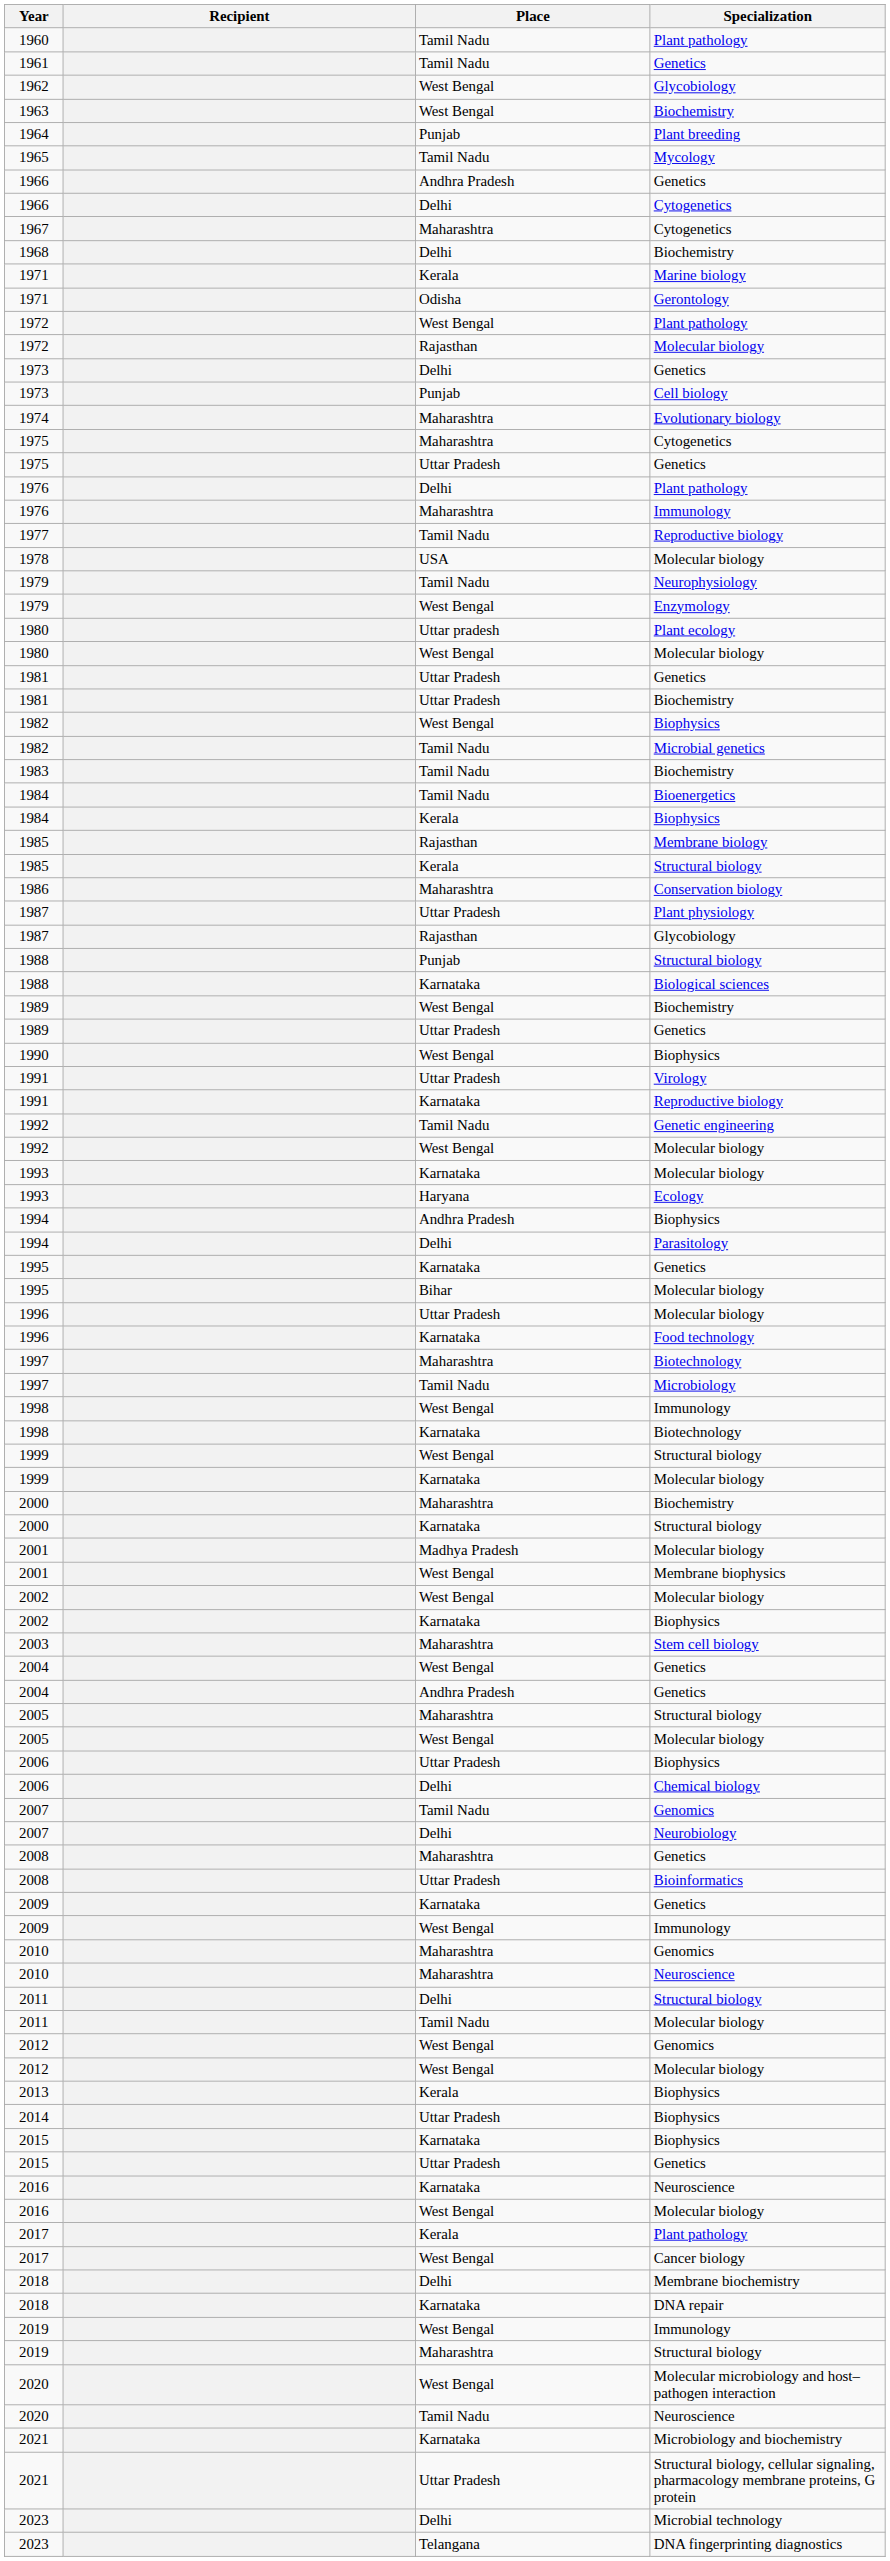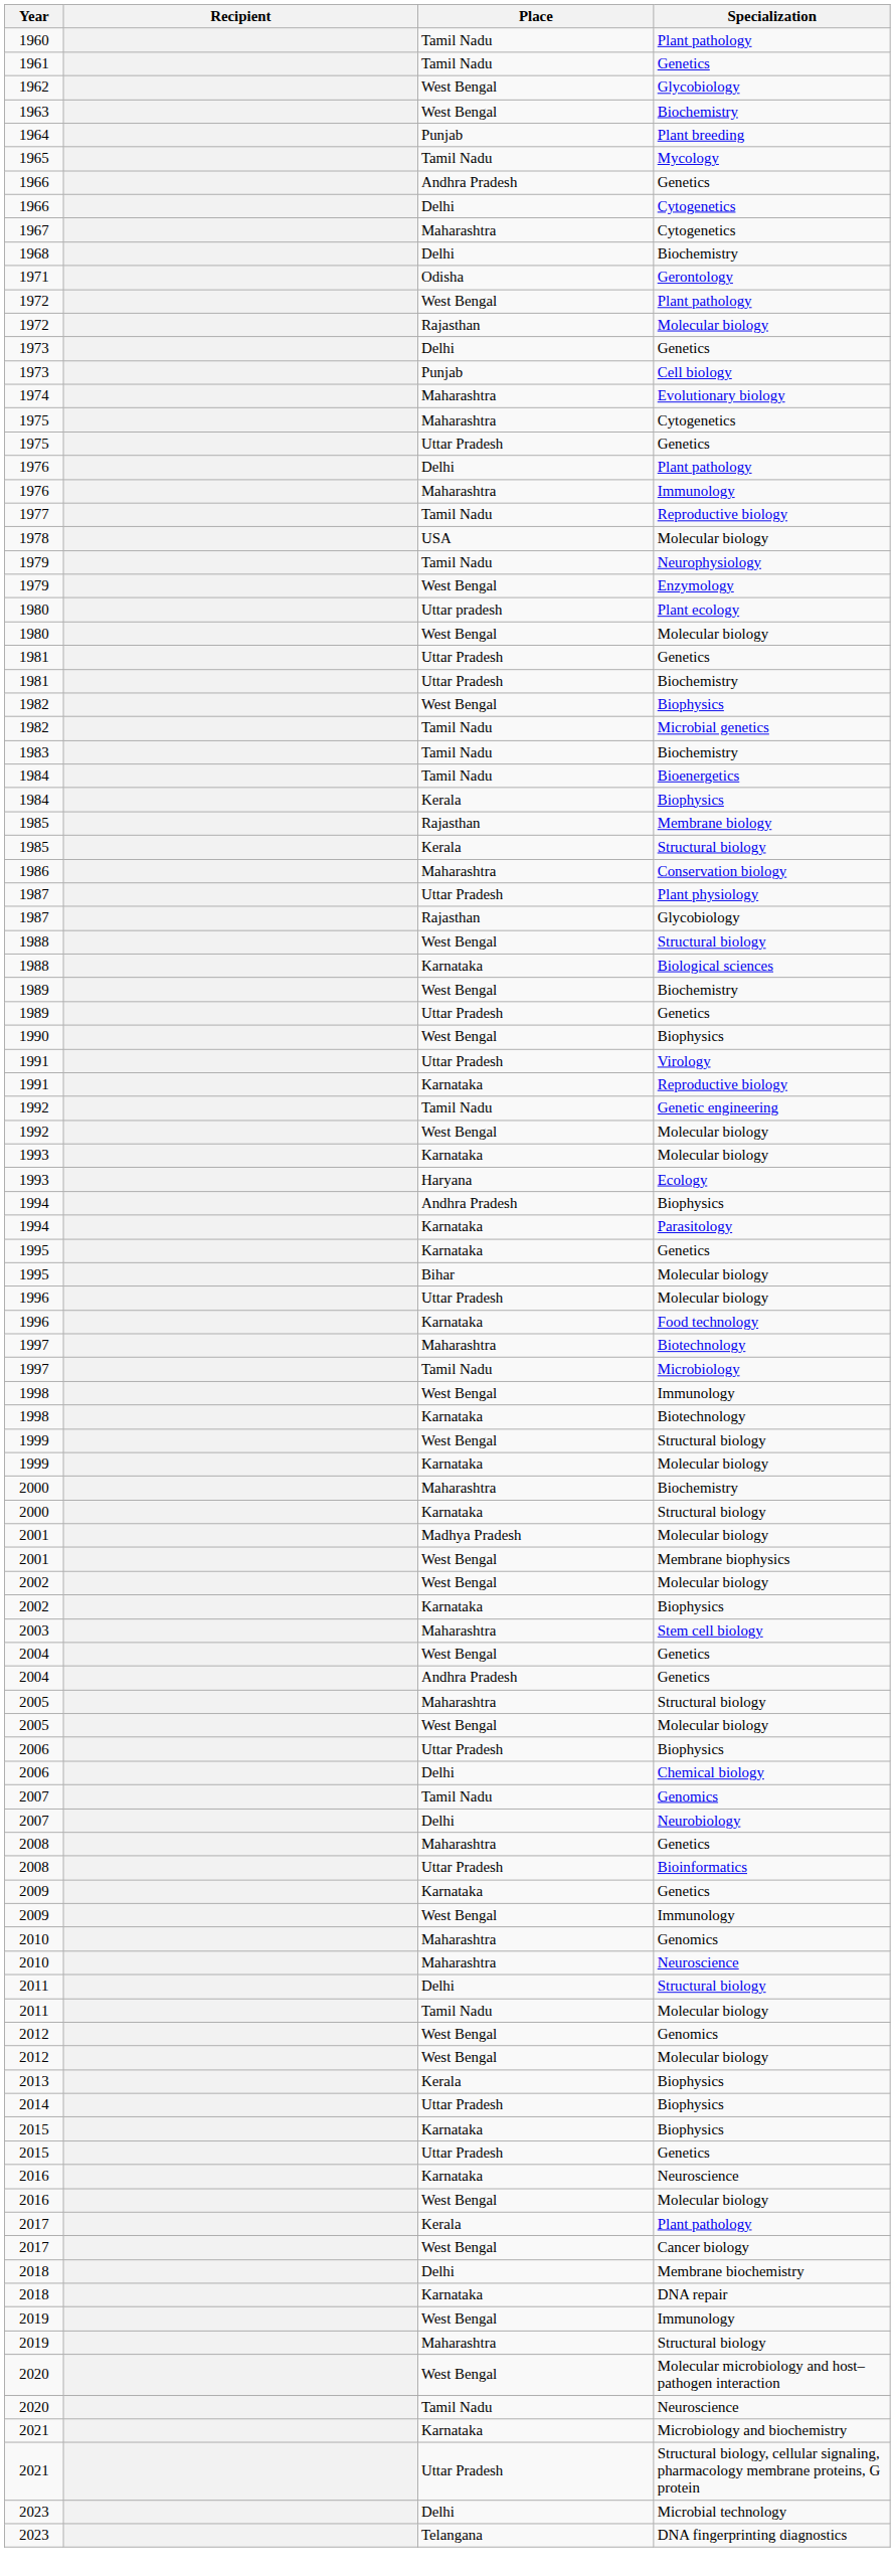- row: 1971 | Kerala | Marine biology
1988 / Structural biology | Place: Punjab -> West Bengal
1994 / Parasitology | Place: Delhi -> Karnataka
